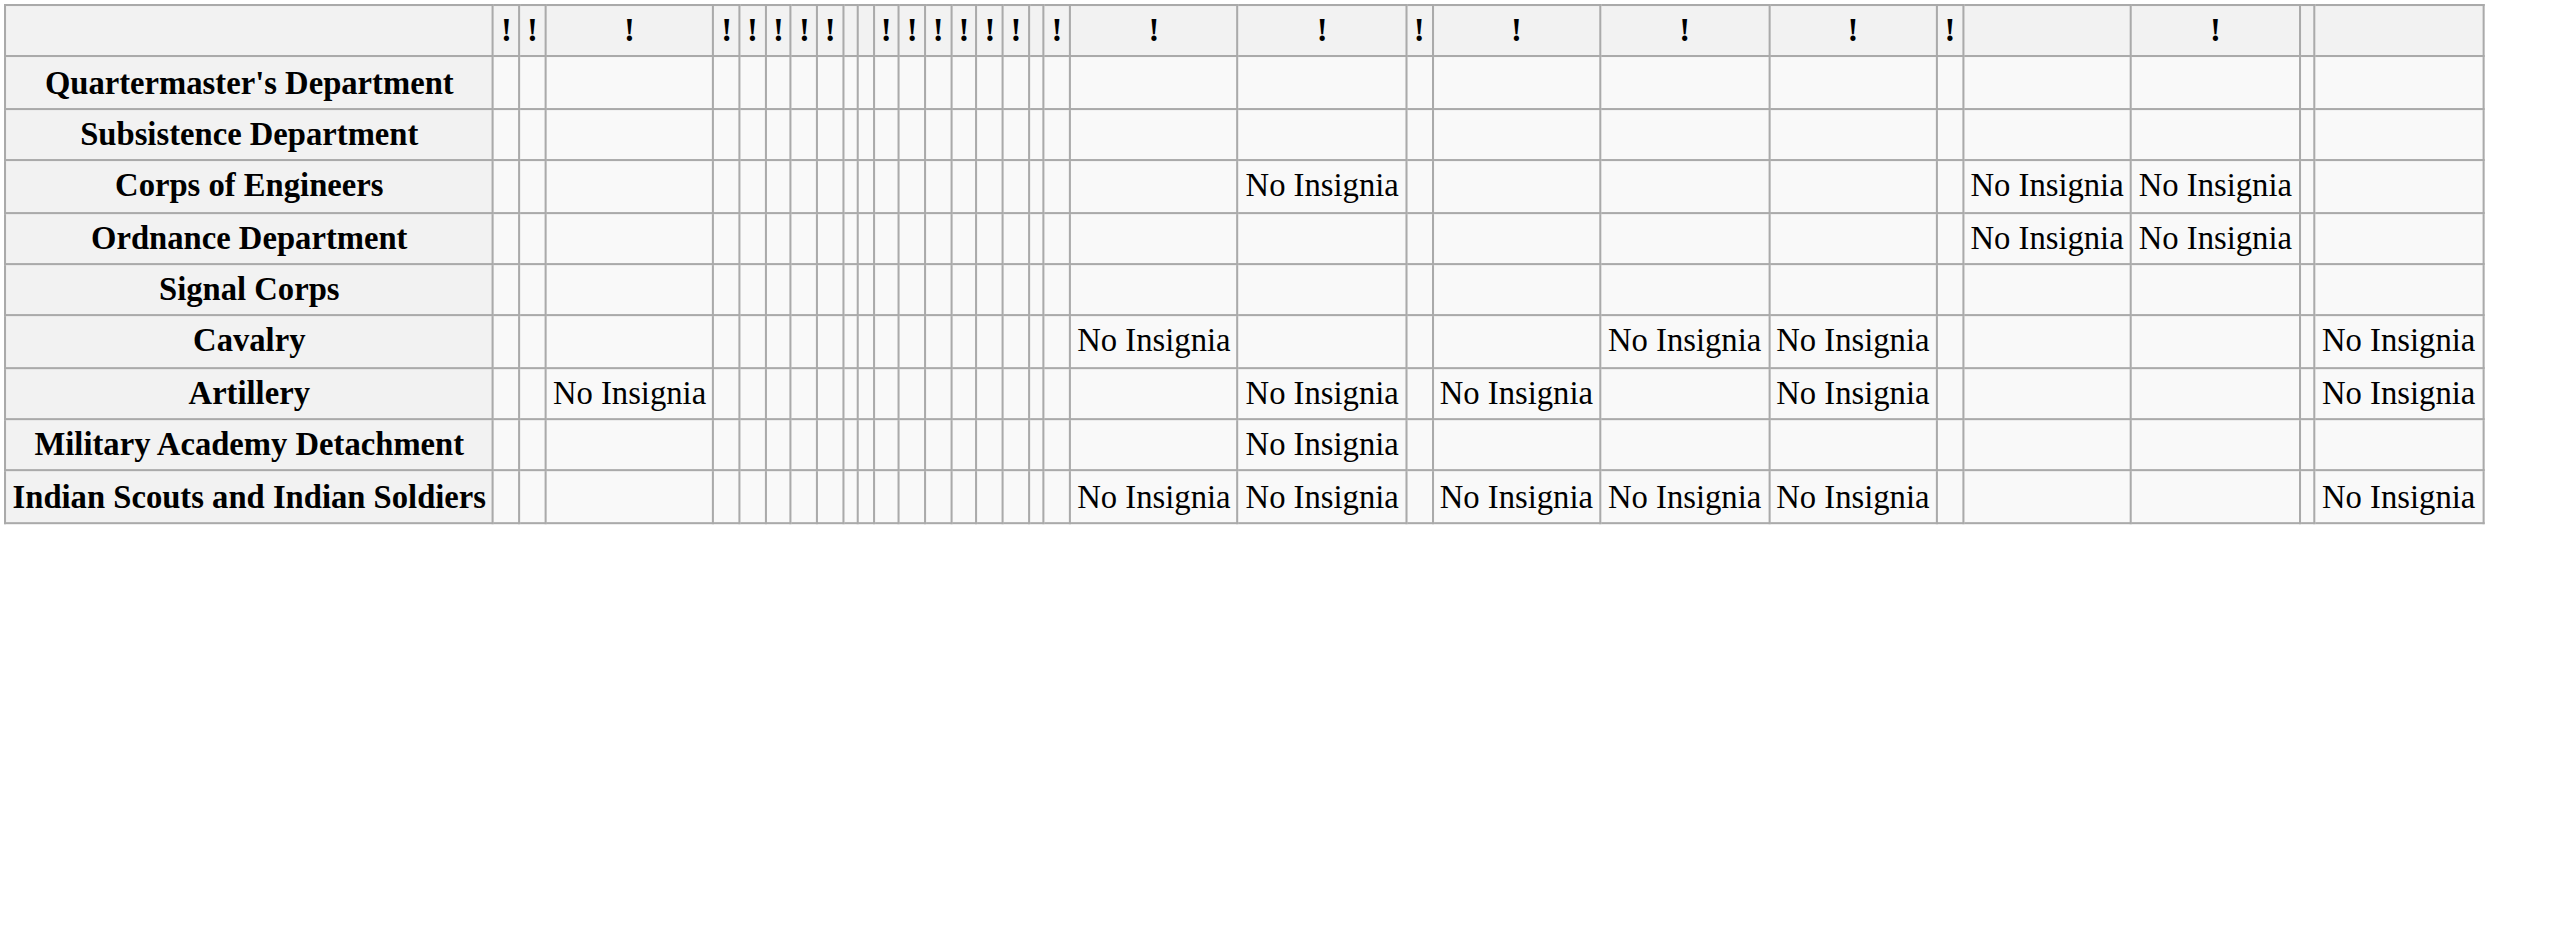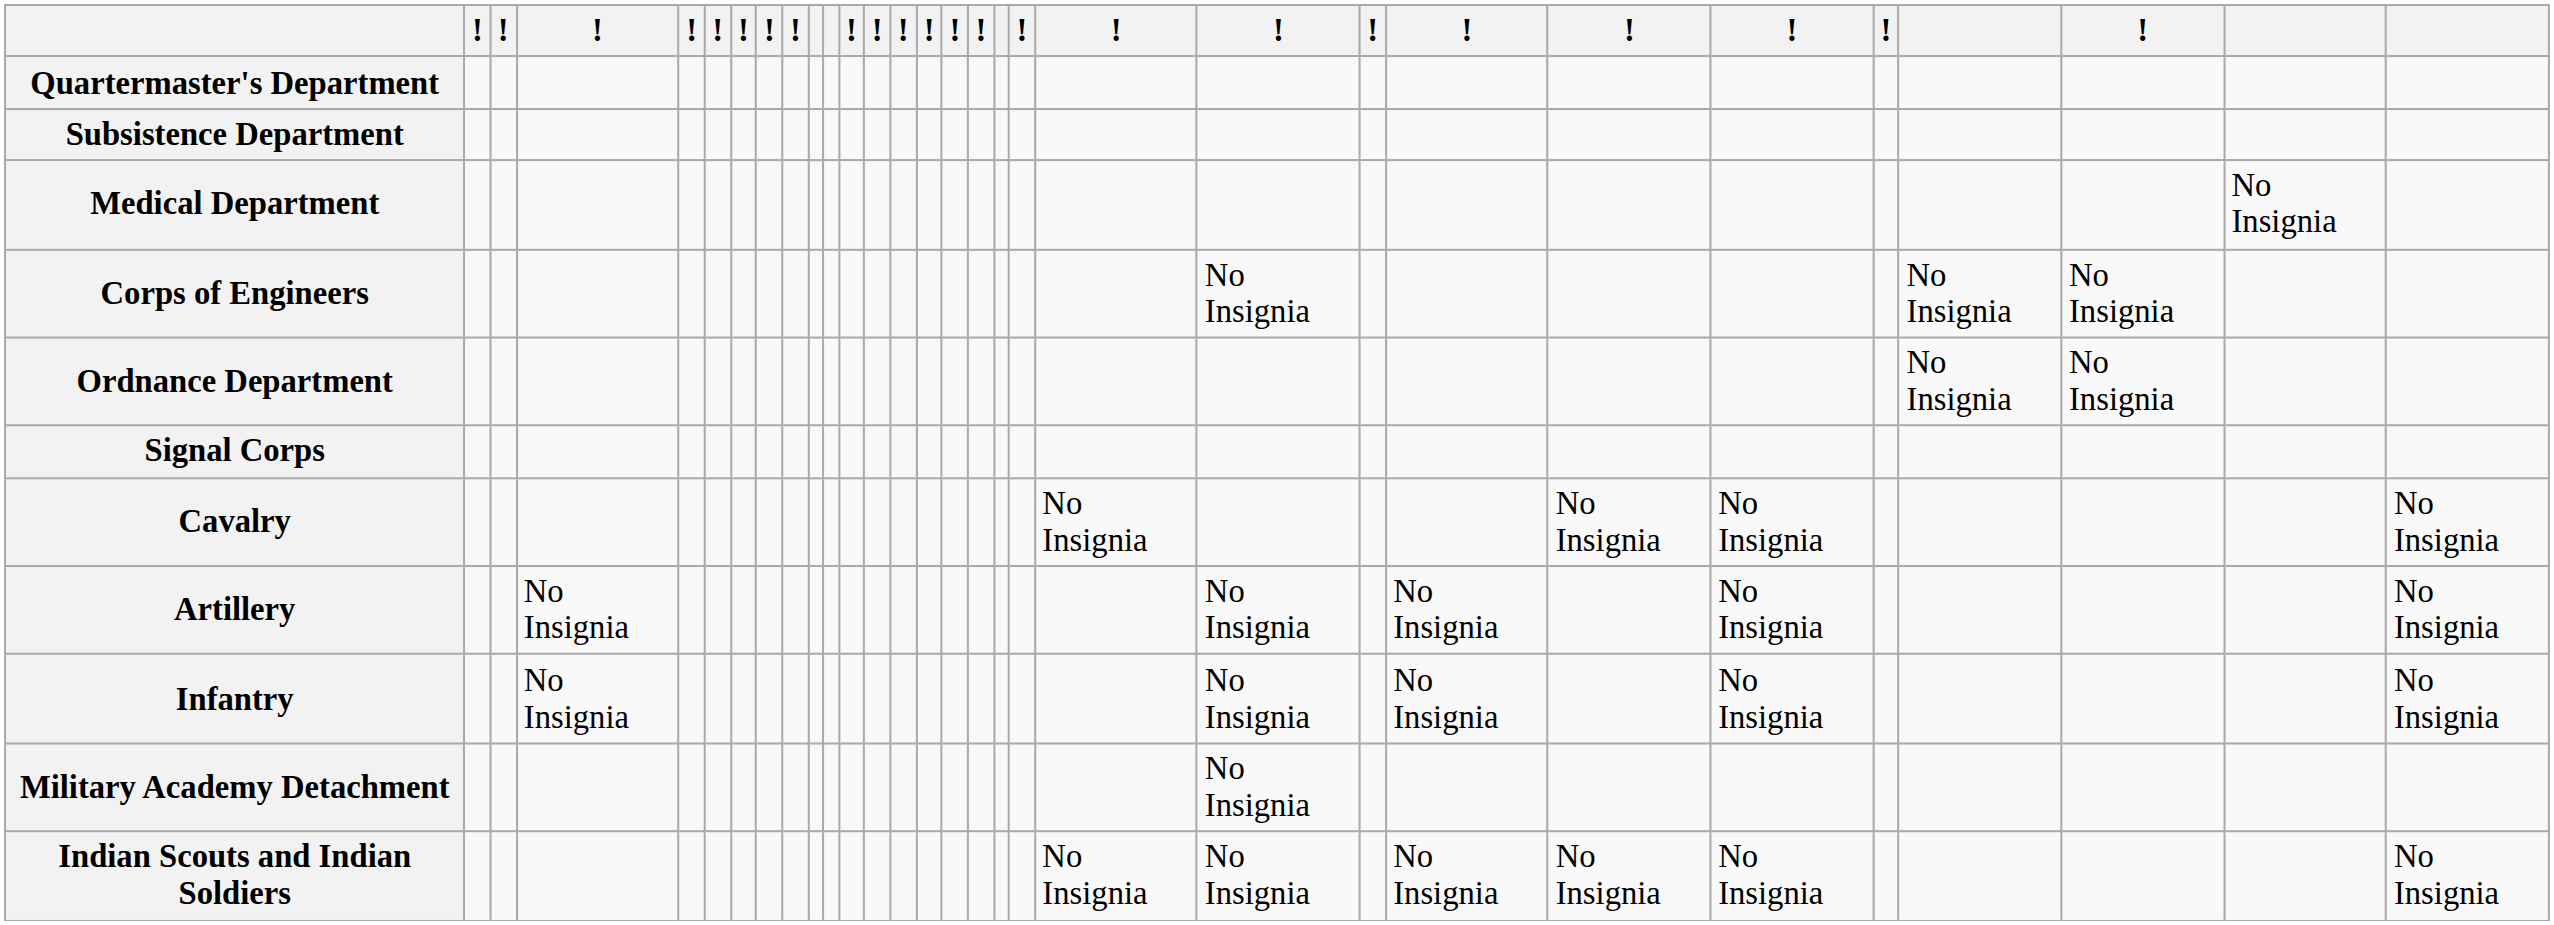+ row: Medical Department | No Insignia
+ row: Infantry | No Insignia | No Insignia | No Insignia | No Insignia | No Insignia
